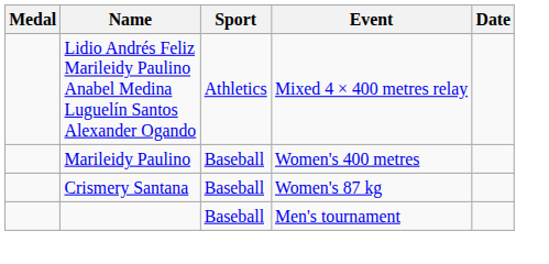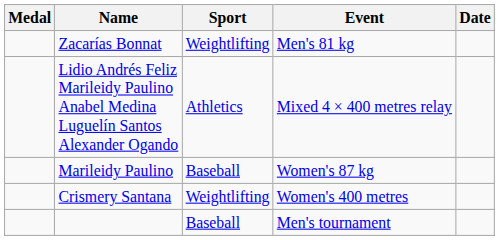+ row: Zacarías Bonnat | Weightlifting | Men's 81 kg
Marileidy Paulino | Event: Women's 400 metres -> Women's 87 kg
Crismery Santana | Sport: Baseball -> Weightlifting
Crismery Santana | Event: Women's 87 kg -> Women's 400 metres
